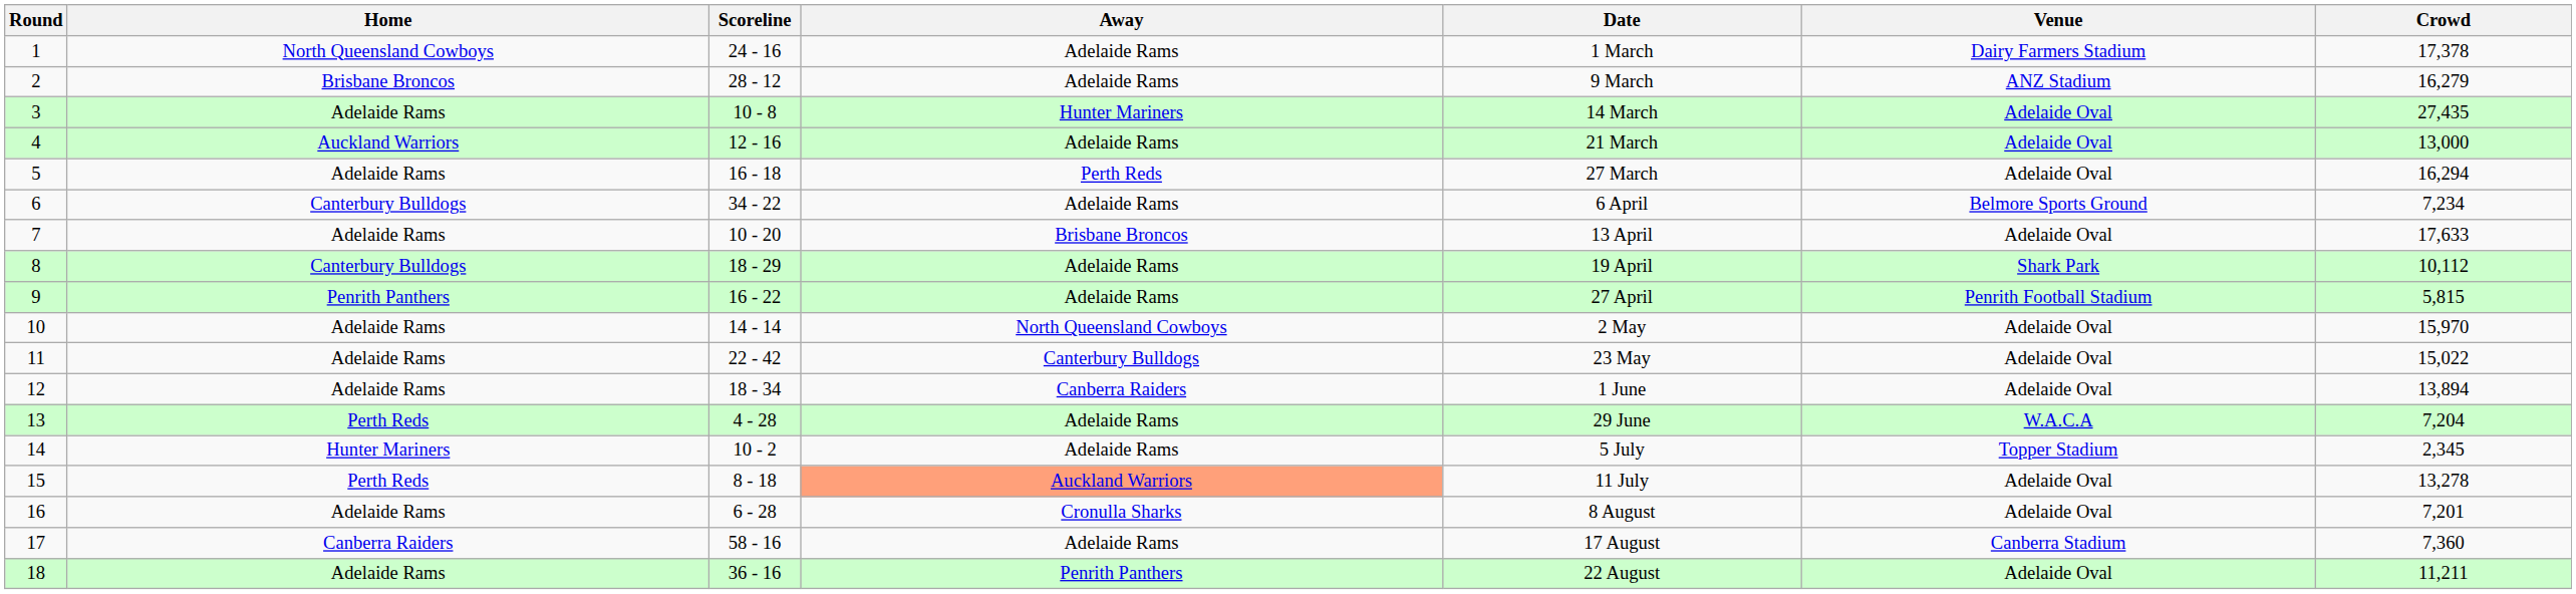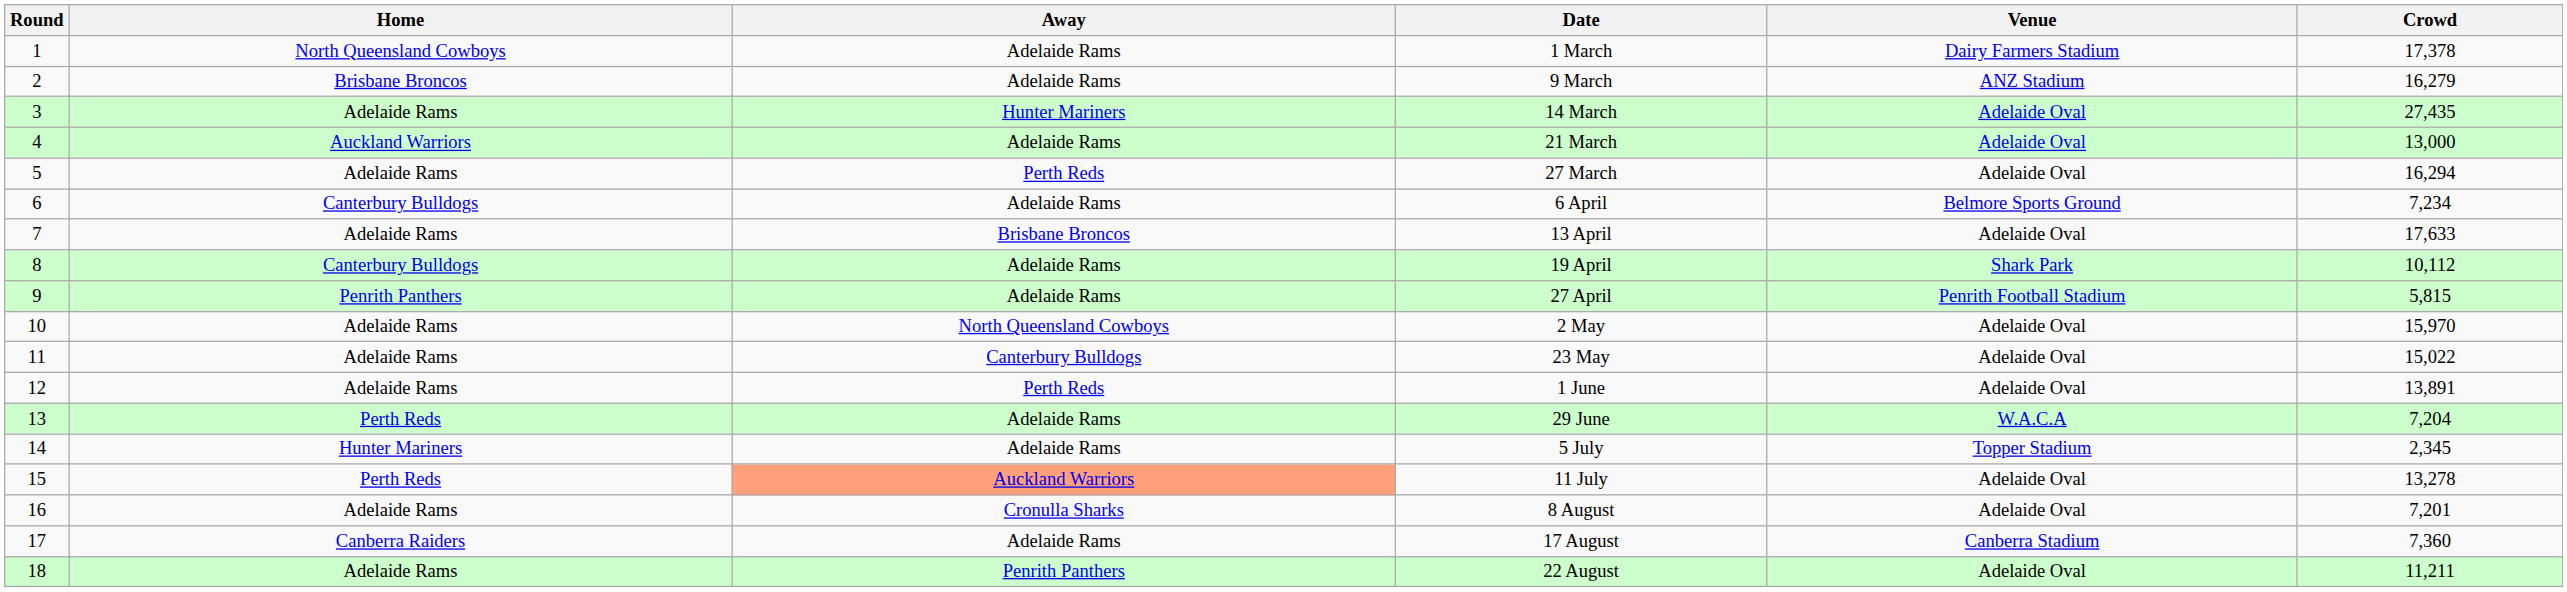- column: Scoreline | 24 - 16 | 28 - 12 | 10 - 8 | 12 - 16 | 16 - 18 | 34 - 22 | 10 - 20 | 18 - 29 | 16 - 22 | 14 - 14 | 22 - 42 | 18 - 34 | 4 - 28 | 10 - 2 | 8 - 18 | 6 - 28 | 58 - 16 | 36 - 16
12 | Away: Canberra Raiders -> Perth Reds
12 | Crowd: 13,894 -> 13,891
